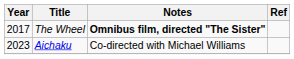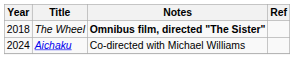The Wheel | Year: 2017 -> 2018
Aichaku | Year: 2023 -> 2024
